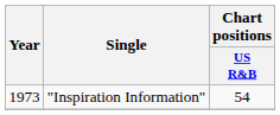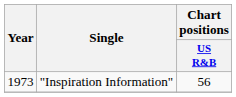"Inspiration Information" | Chart positions / US R&B: 54 -> 56
